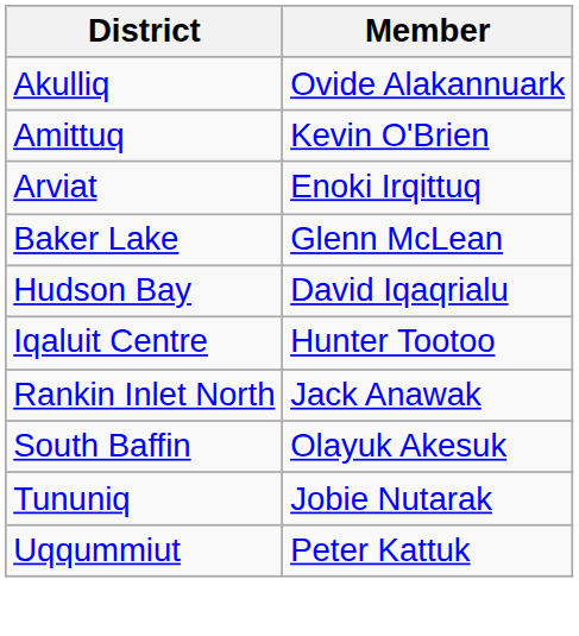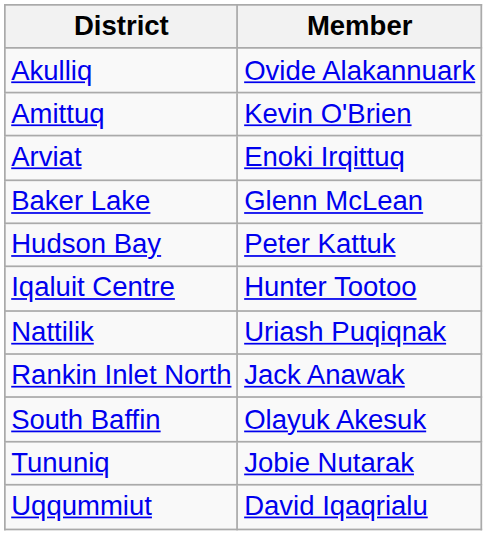Hudson Bay | Member: David Iqaqrialu -> Peter Kattuk
+ row: Nattilik | Uriash Puqiqnak
Uqqummiut | Member: Peter Kattuk -> David Iqaqrialu
